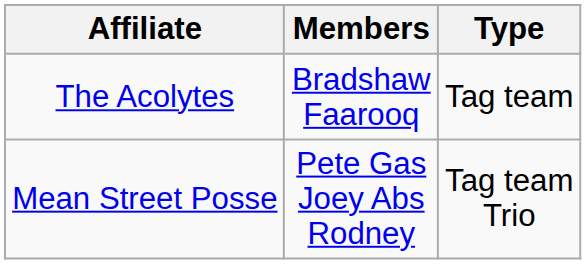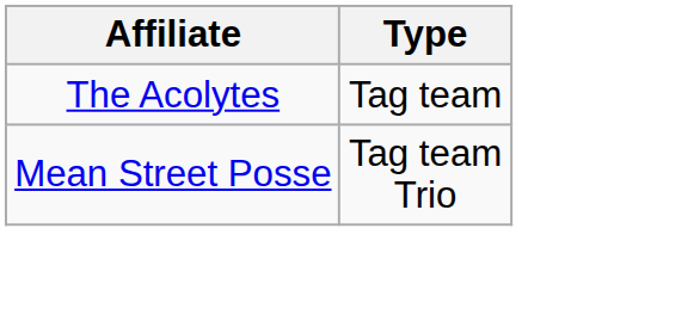- column: Members | Bradshaw Faarooq | Pete Gas Joey Abs Rodney
